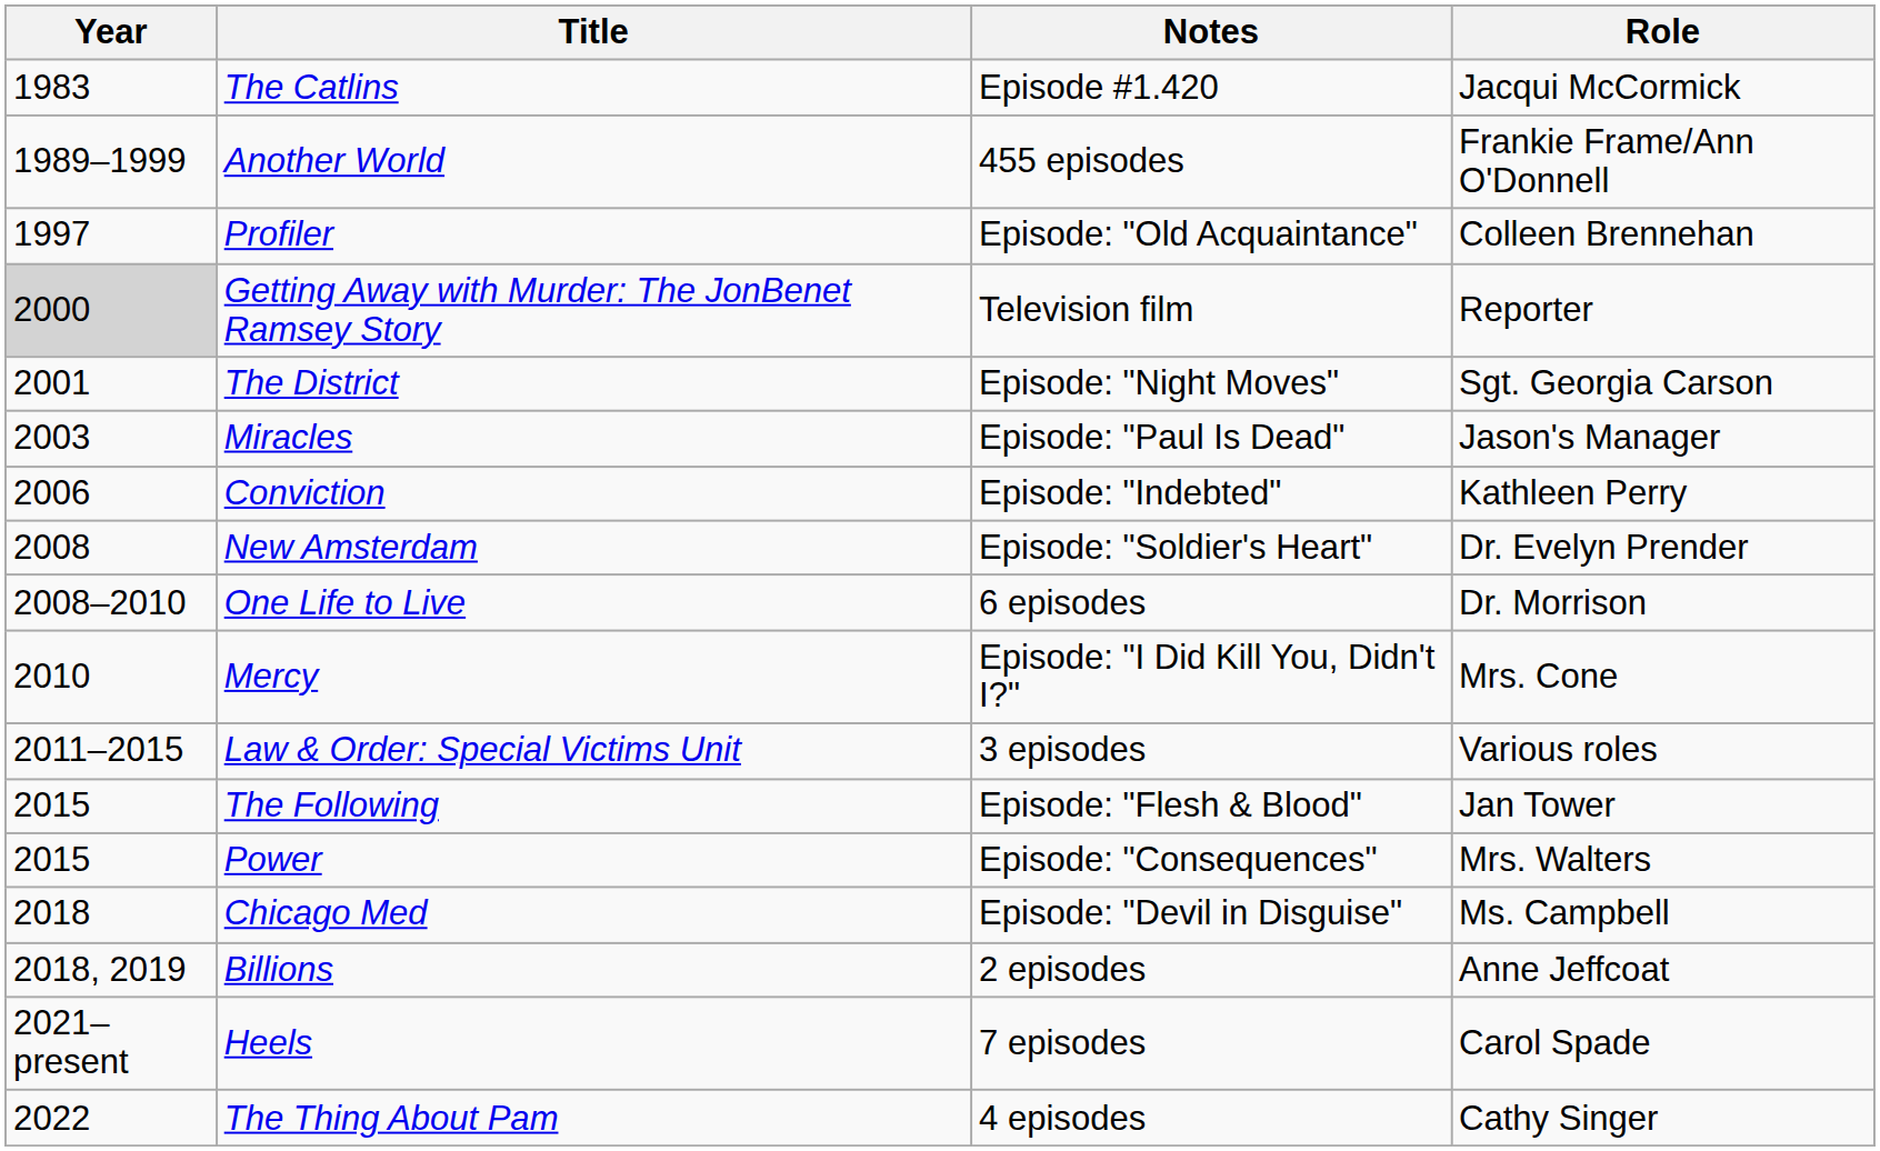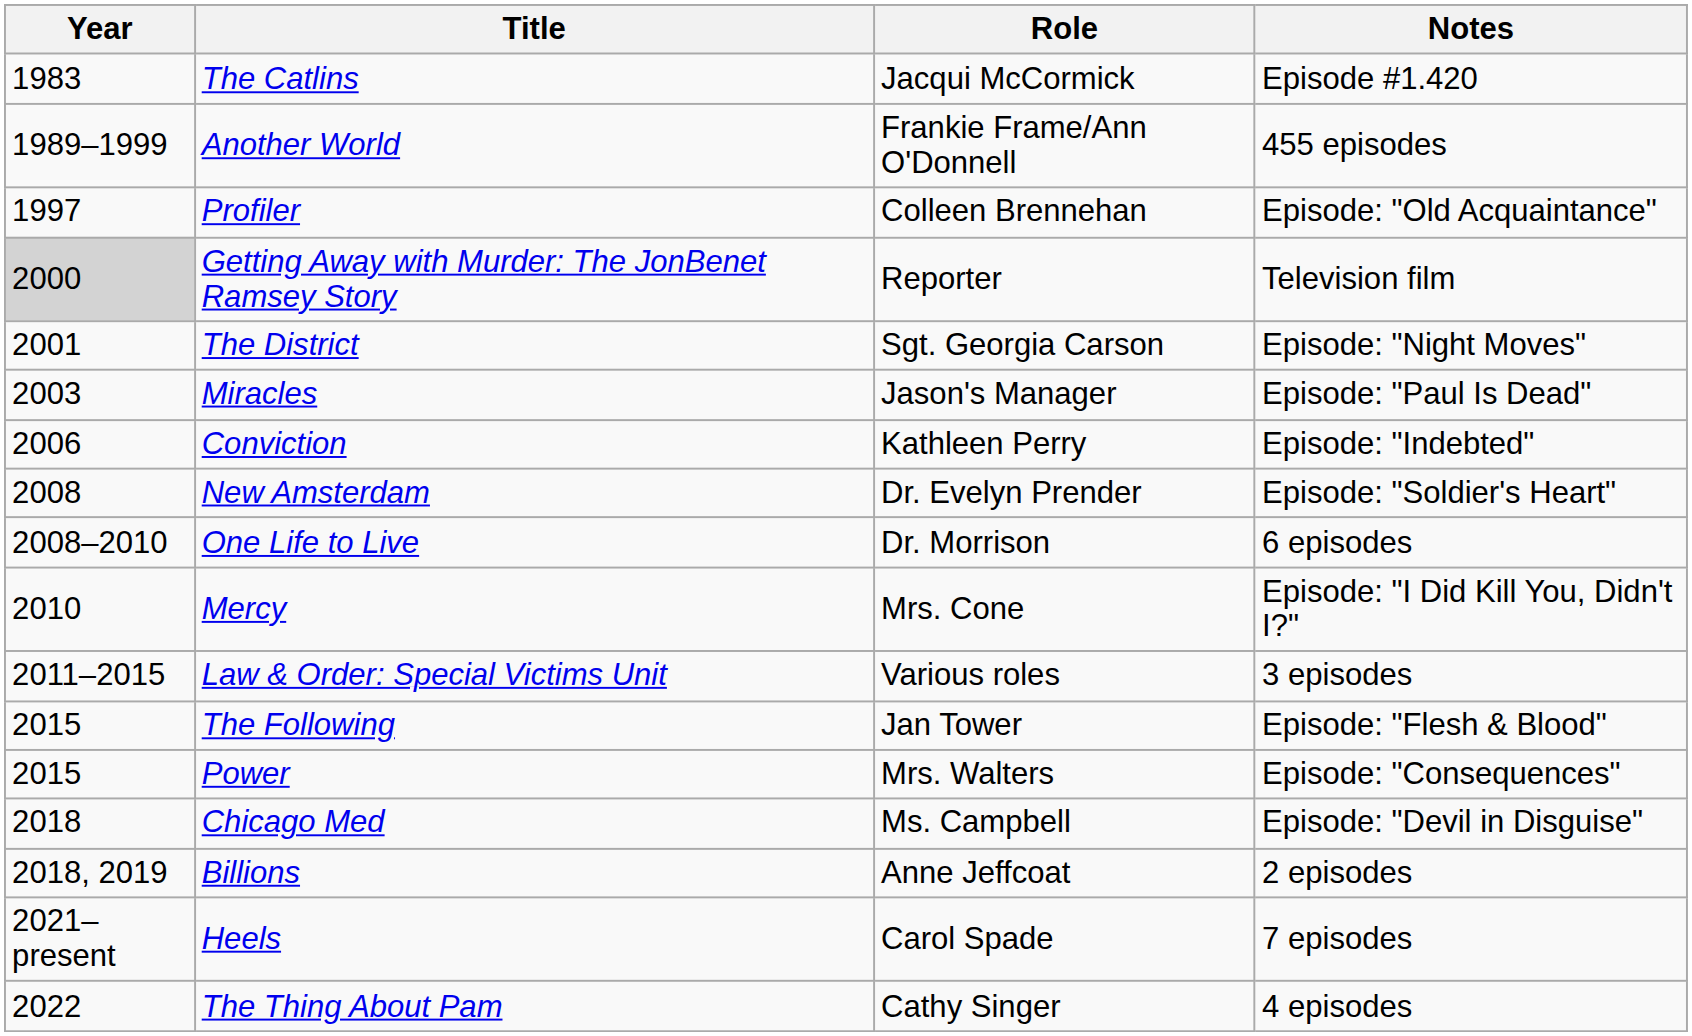columns swapped: Role <-> Notes
